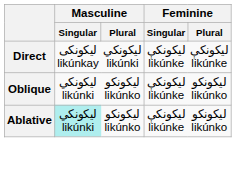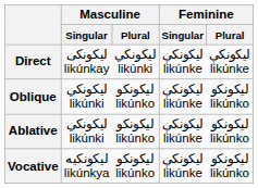Ablative | Masculine / Singular: paleturquoise background -> no background
+ row: Vocative | ليکونکیه likúnkya | ليکونکو likúnko | ليکونکې likúnke | ليکونکو likúnko
